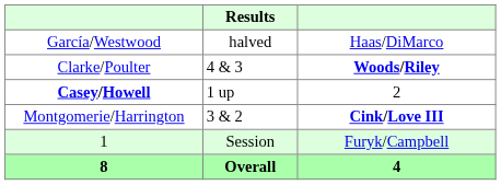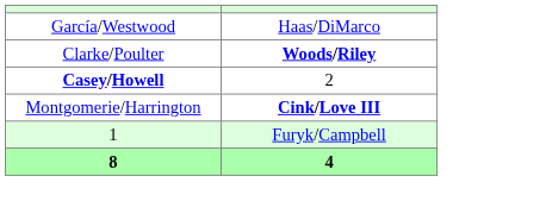- column: Results | halved | 4 & 3 | 1 up | 3 & 2 | Session | Overall
